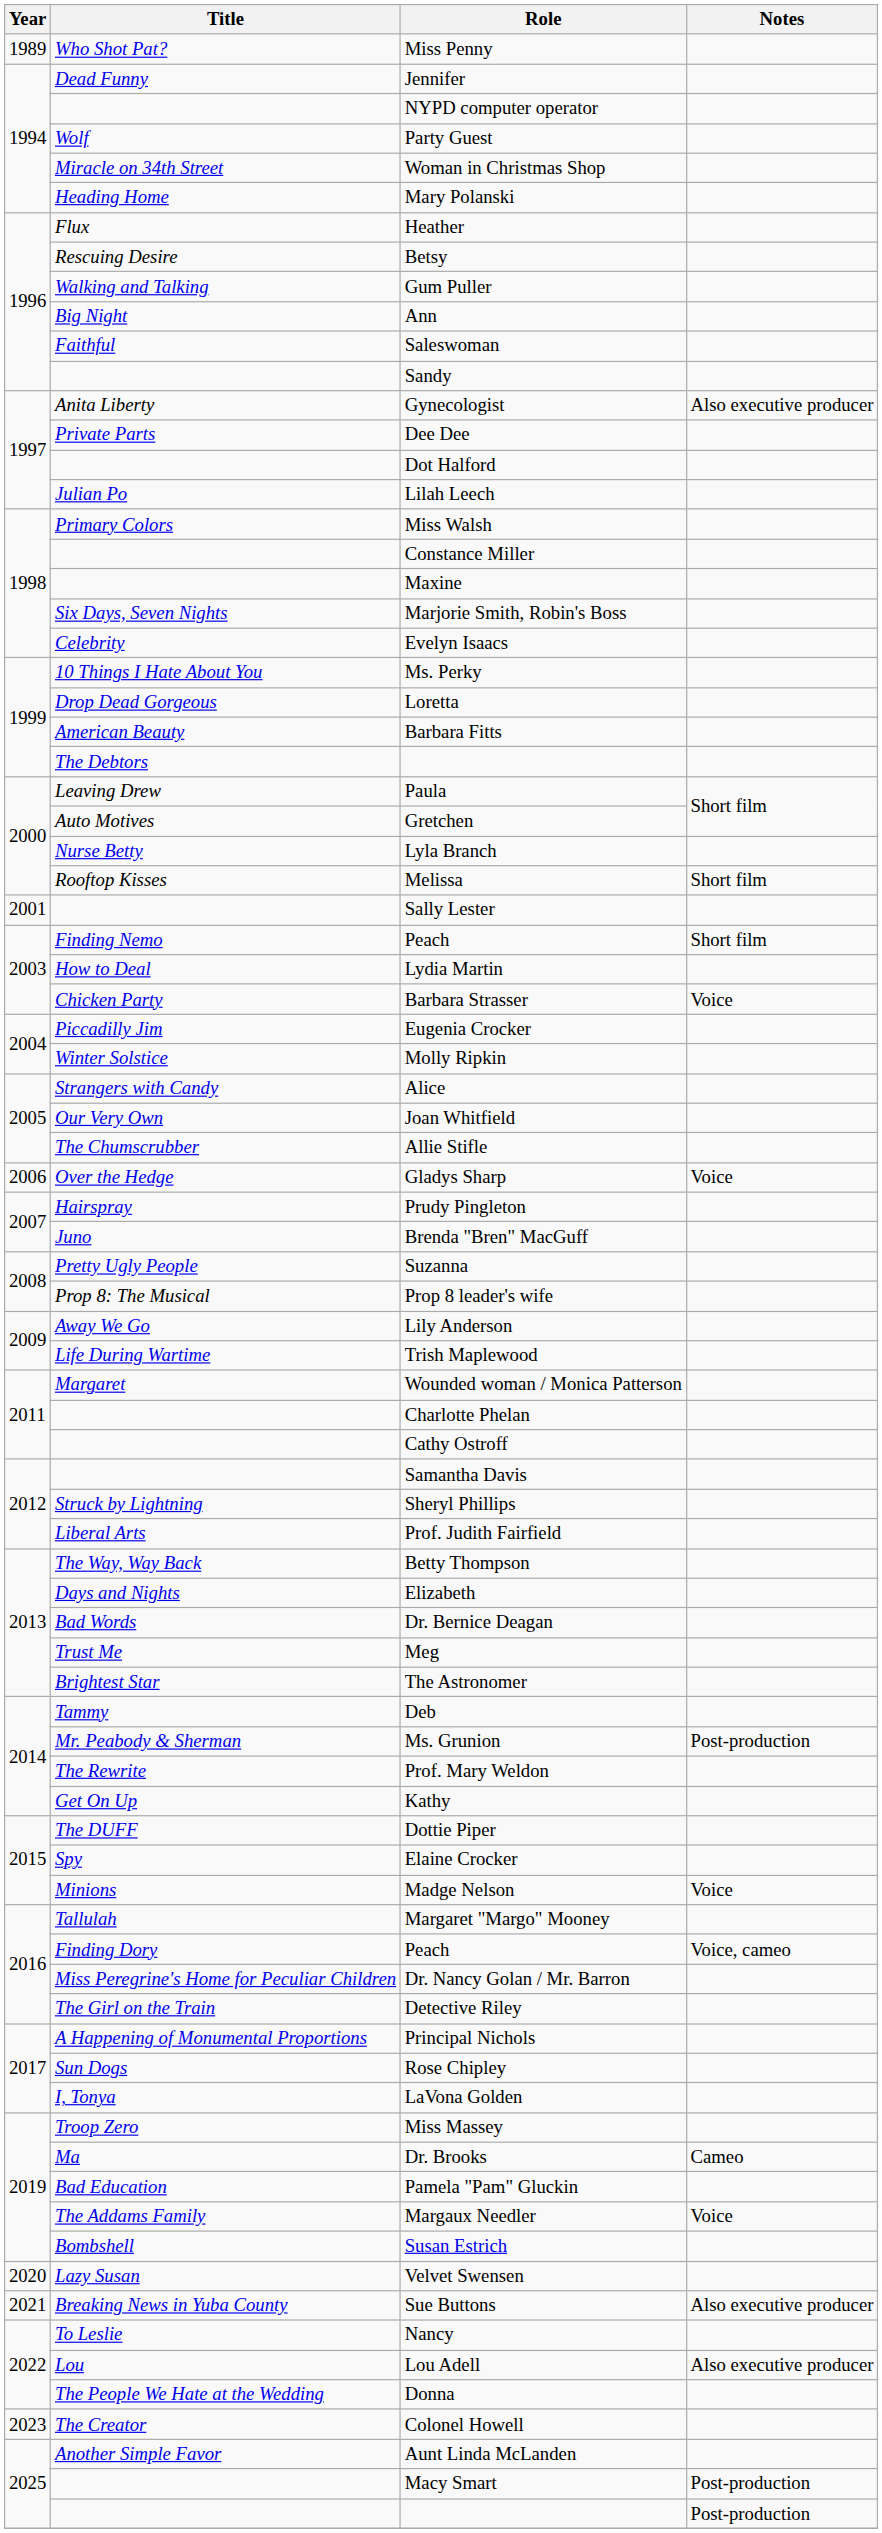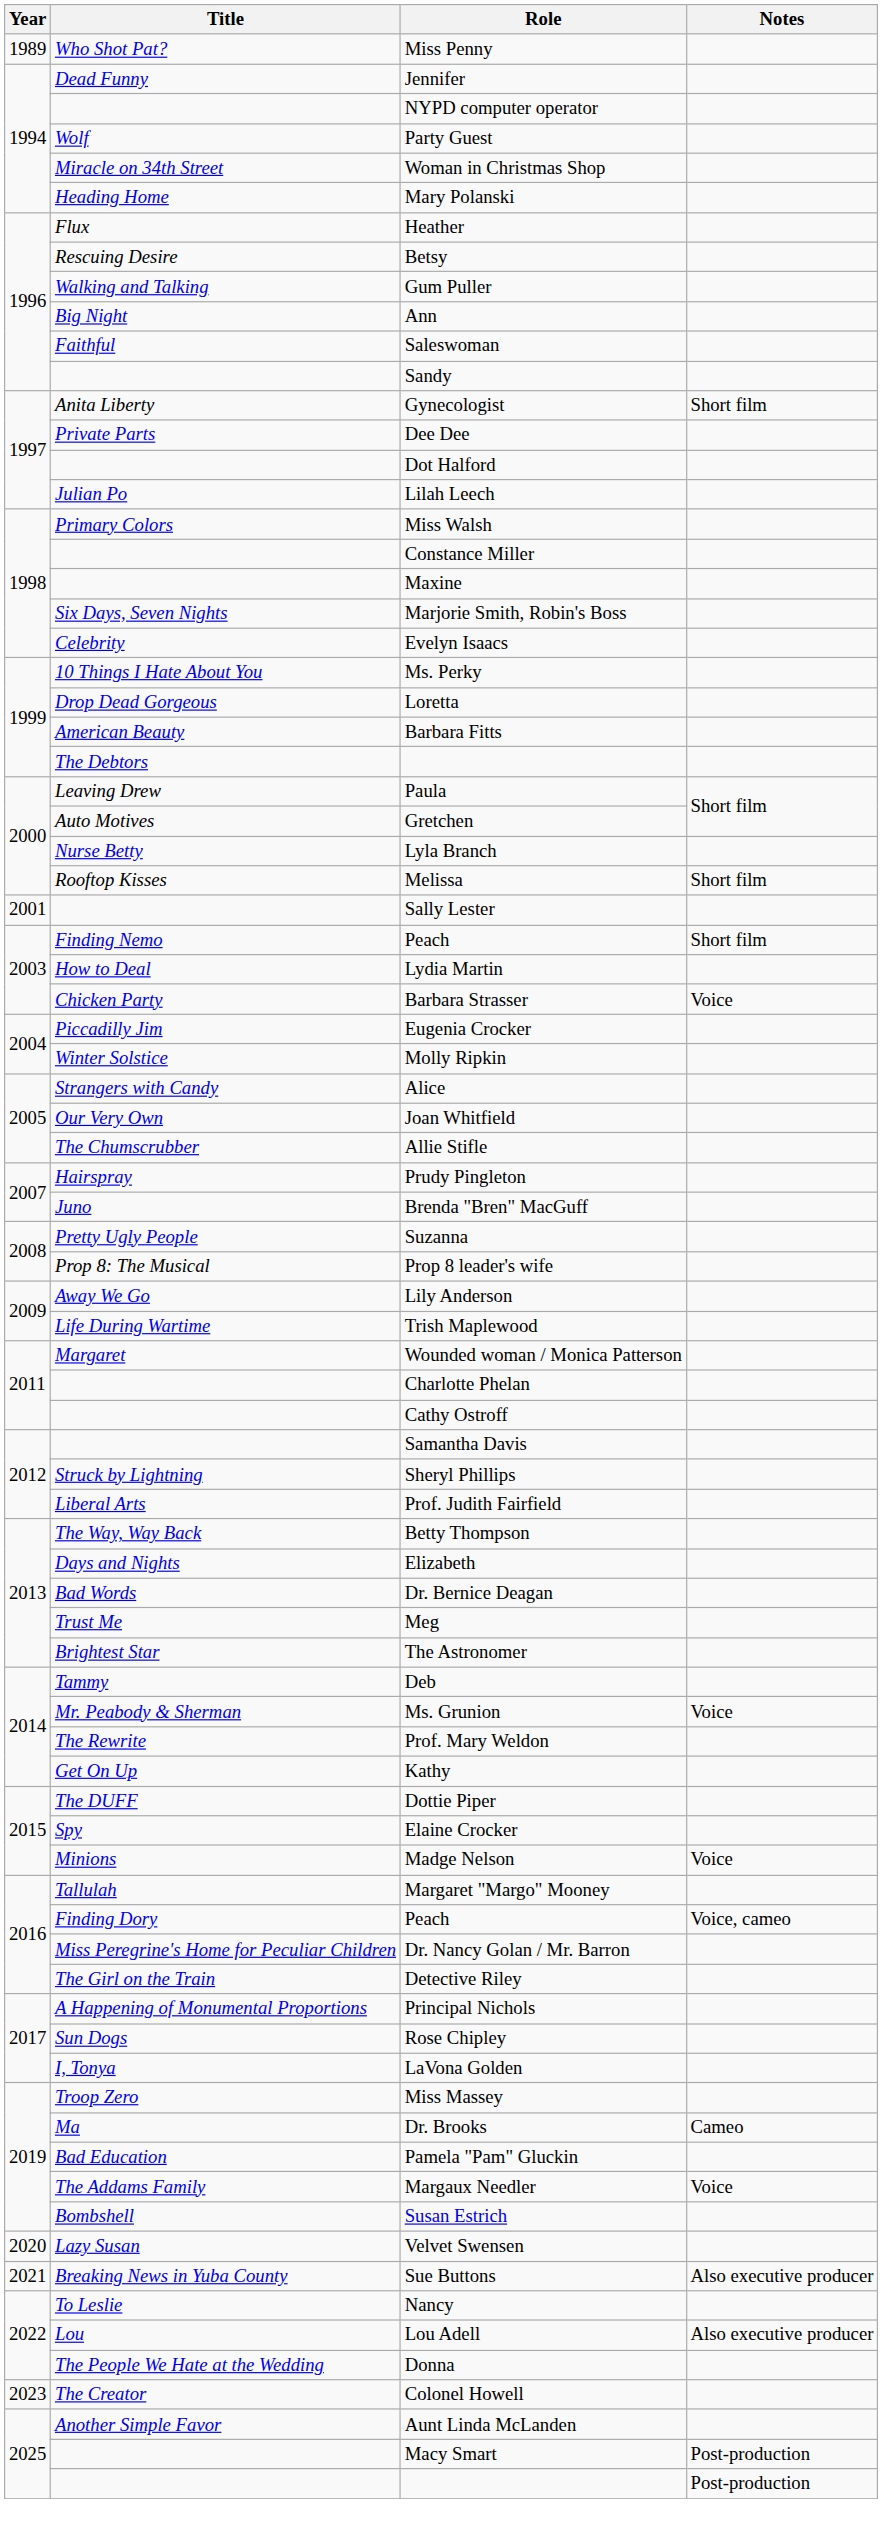Gynecologist | Notes: Also executive producer -> Short film
- row: 2006 | Over the Hedge | Gladys Sharp | Voice
Ms. Grunion | Notes: Post-production -> Voice
